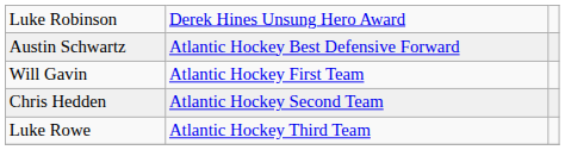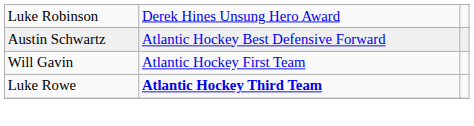- row: Chris Hedden | Atlantic Hockey Second Team
Luke Rowe | column 2: normal -> bold
